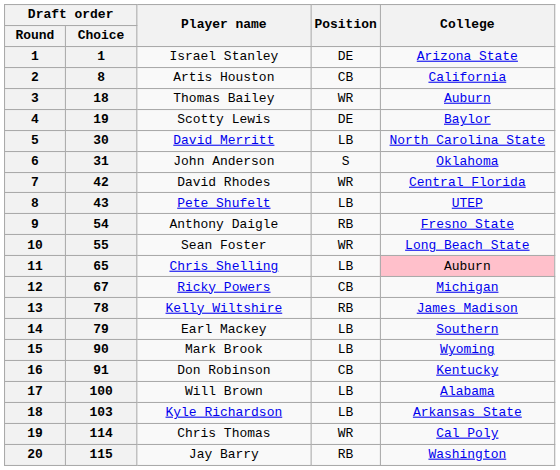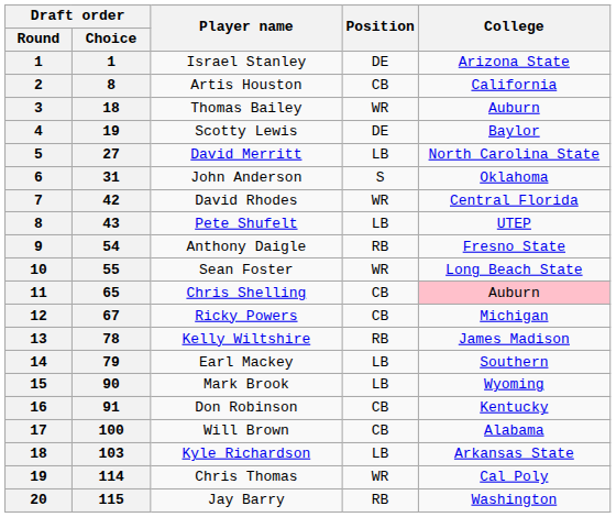David Merritt | Draft order / Choice: 30 -> 27
Chris Shelling | Position: LB -> CB
Will Brown | Position: LB -> CB
